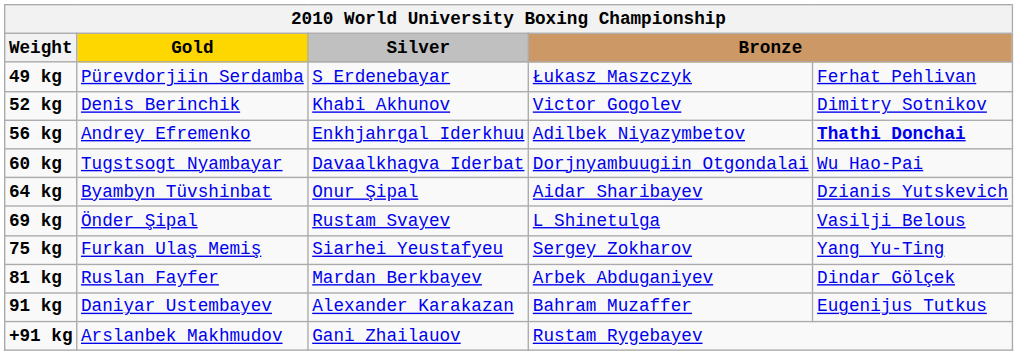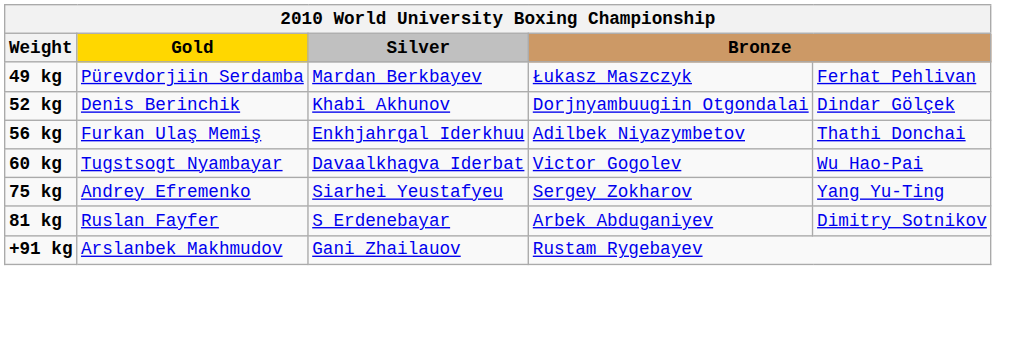49 kg | Silver: S Erdenebayar -> Mardan Berkbayev
52 kg | column 4: Victor Gogolev -> Dorjnyambuugiin Otgondalai
52 kg | column 5: Dimitry Sotnikov -> Dindar Gölçek
56 kg | Gold: Andrey Efremenko -> Furkan Ulaş Memiş
56 kg | column 5: bold -> normal
60 kg | column 4: Dorjnyambuugiin Otgondalai -> Victor Gogolev
- row: 64 kg | Byambyn Tüvshinbat | Onur Şipal | Aidar Sharibayev | Dzianis Yutskevich
- row: 69 kg | Önder Şipal | Rustam Svayev | L Shinetulga | Vasilji Belous
75 kg | Gold: Furkan Ulaş Memiş -> Andrey Efremenko
81 kg | Silver: Mardan Berkbayev -> S Erdenebayar
81 kg | column 5: Dindar Gölçek -> Dimitry Sotnikov
- row: 91 kg | Daniyar Ustembayev | Alexander Karakazan | Bahram Muzaffer | Eugenijus Tutkus
